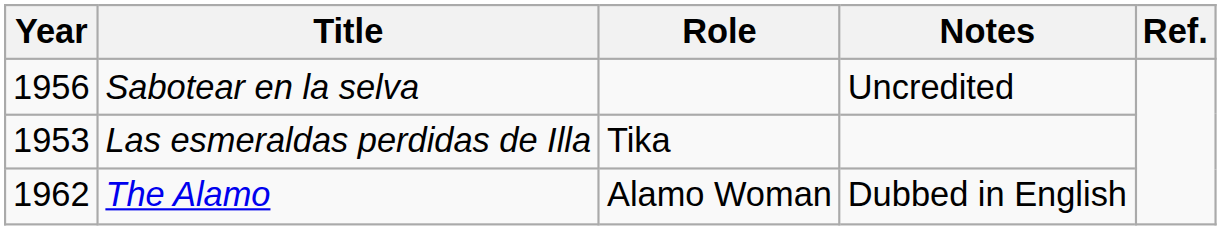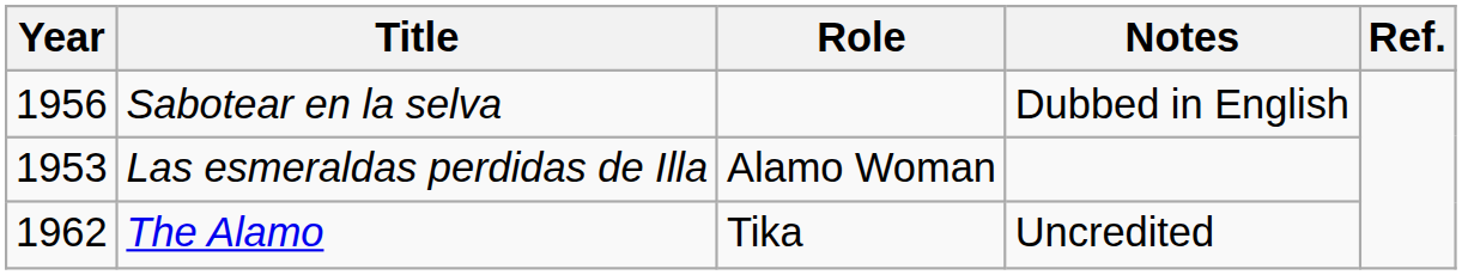Sabotear en la selva | Notes: Uncredited -> Dubbed in English
Las esmeraldas perdidas de Illa | Role: Tika -> Alamo Woman
The Alamo | Role: Alamo Woman -> Tika
The Alamo | Notes: Dubbed in English -> Uncredited
